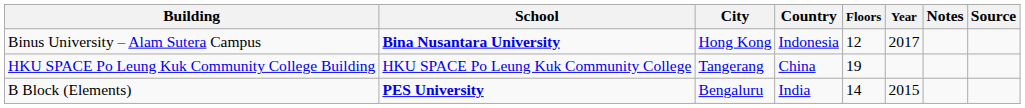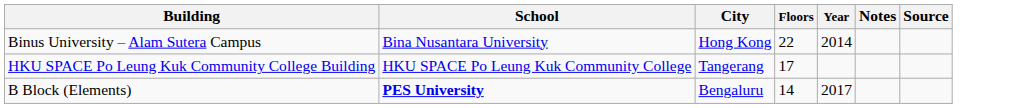- column: Country | Indonesia | China | India
Binus University – Alam Sutera Campus | School: bold -> normal
Binus University – Alam Sutera Campus | Floors: 12 -> 22
Binus University – Alam Sutera Campus | Year: 2017 -> 2014
HKU SPACE Po Leung Kuk Community College Building | Floors: 19 -> 17
B Block (Elements) | Year: 2015 -> 2017
